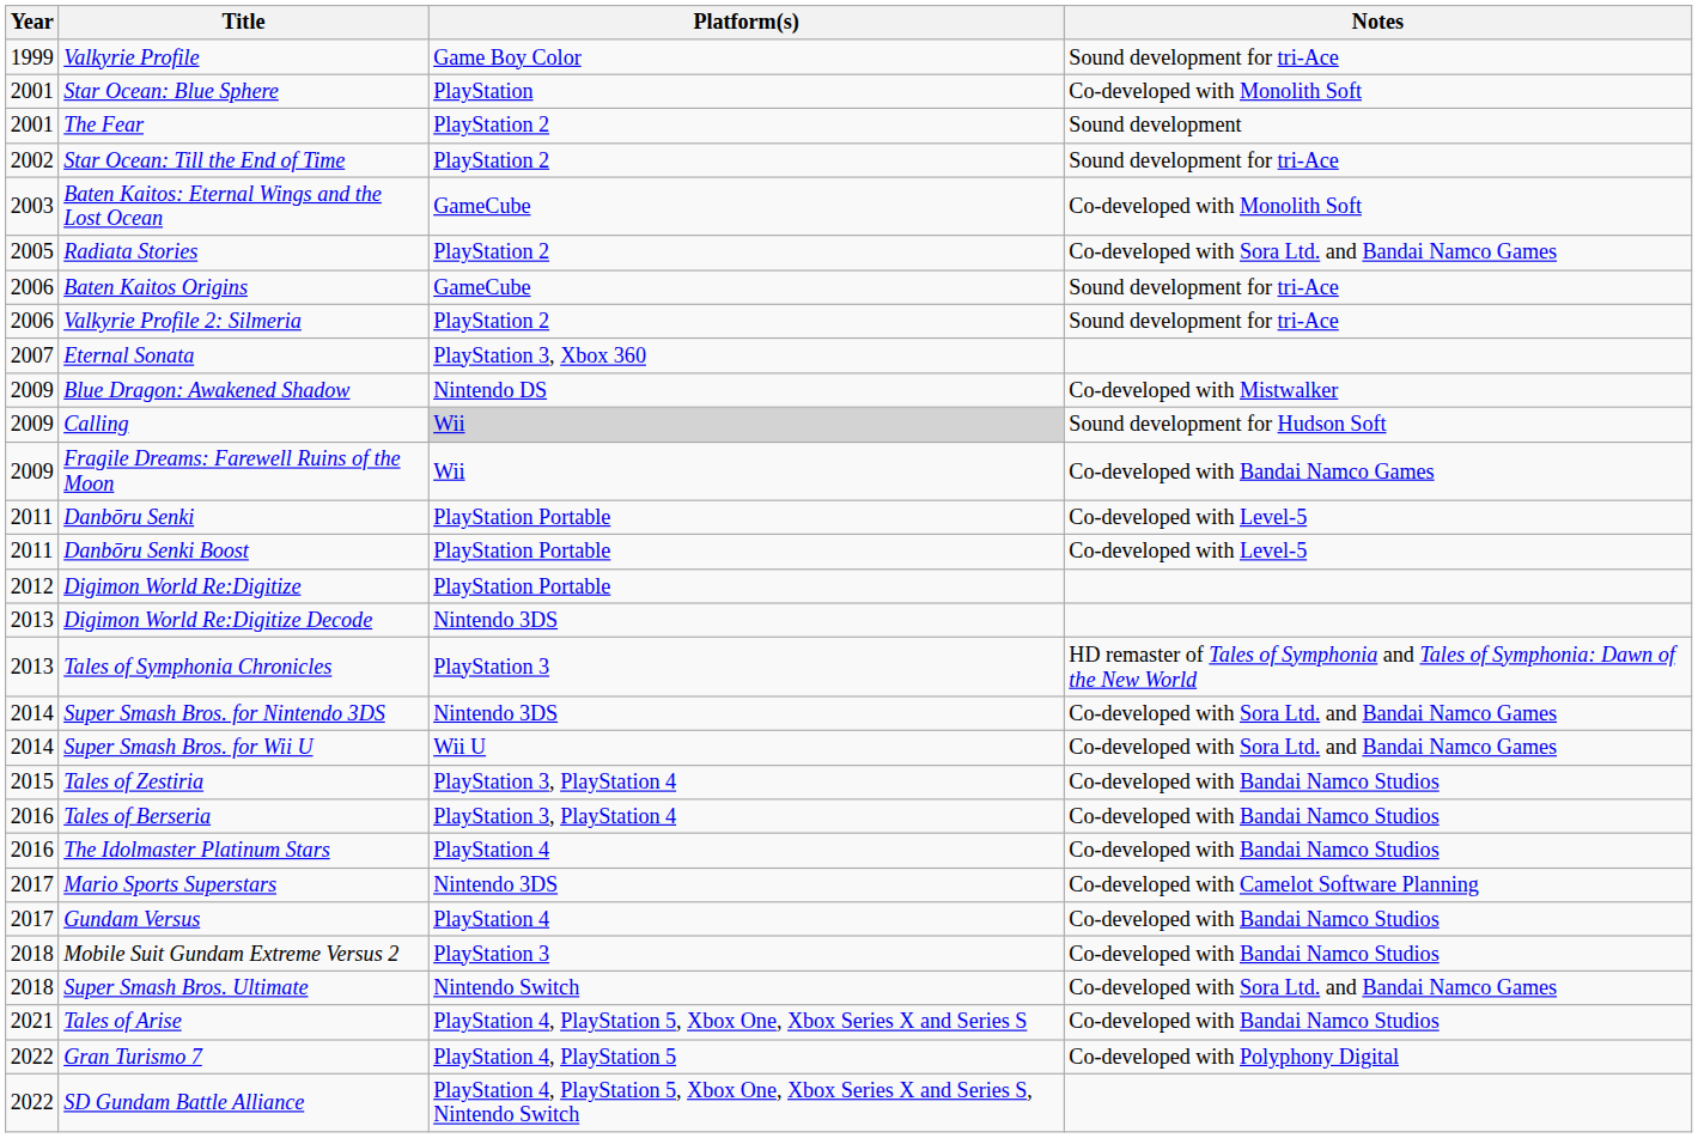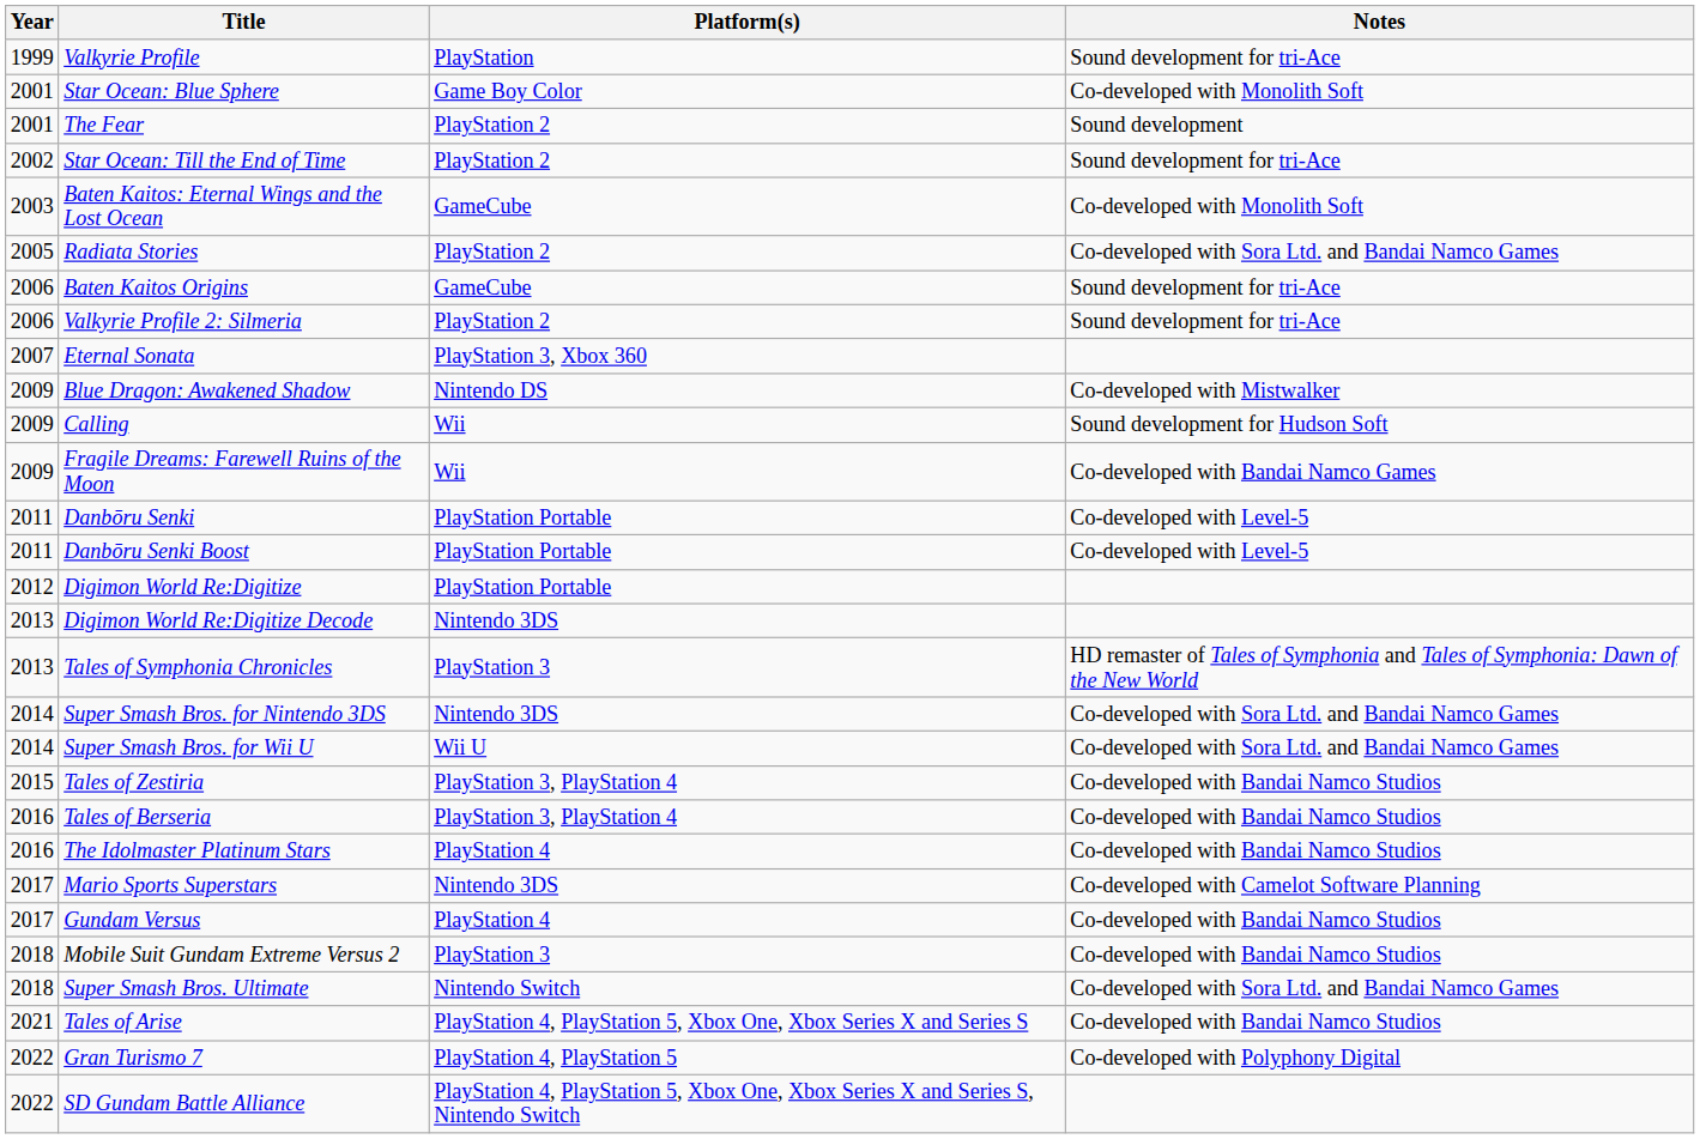Valkyrie Profile | Platform(s): Game Boy Color -> PlayStation
Star Ocean: Blue Sphere | Platform(s): PlayStation -> Game Boy Color
Calling | Platform(s): lightgrey background -> no background
